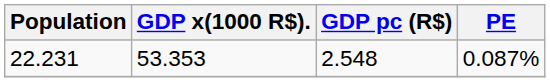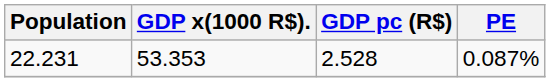22.231 | GDP pc (R$): 2.548 -> 2.528
